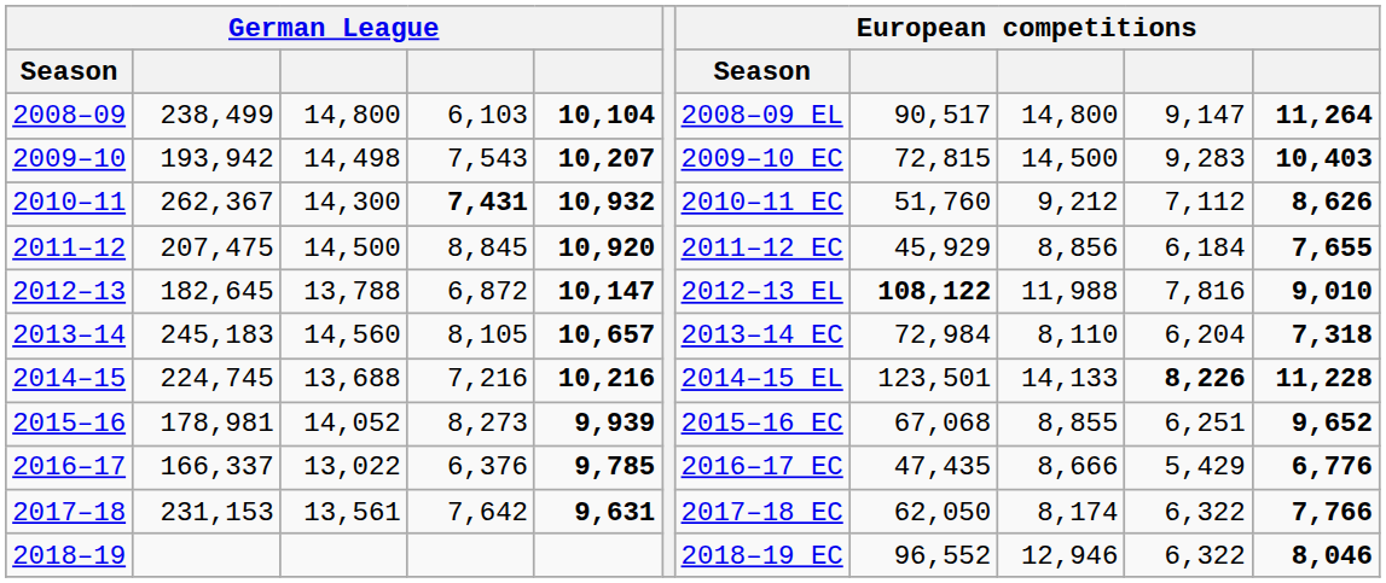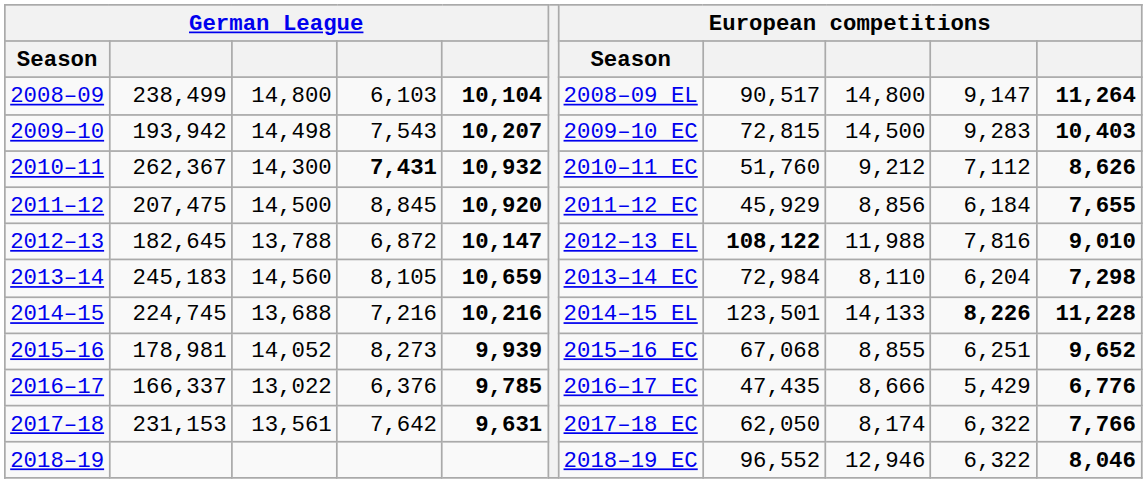2013–14 | column 5: 10,657 -> 10,659
2013–14 | column 11: 7,318 -> 7,298
